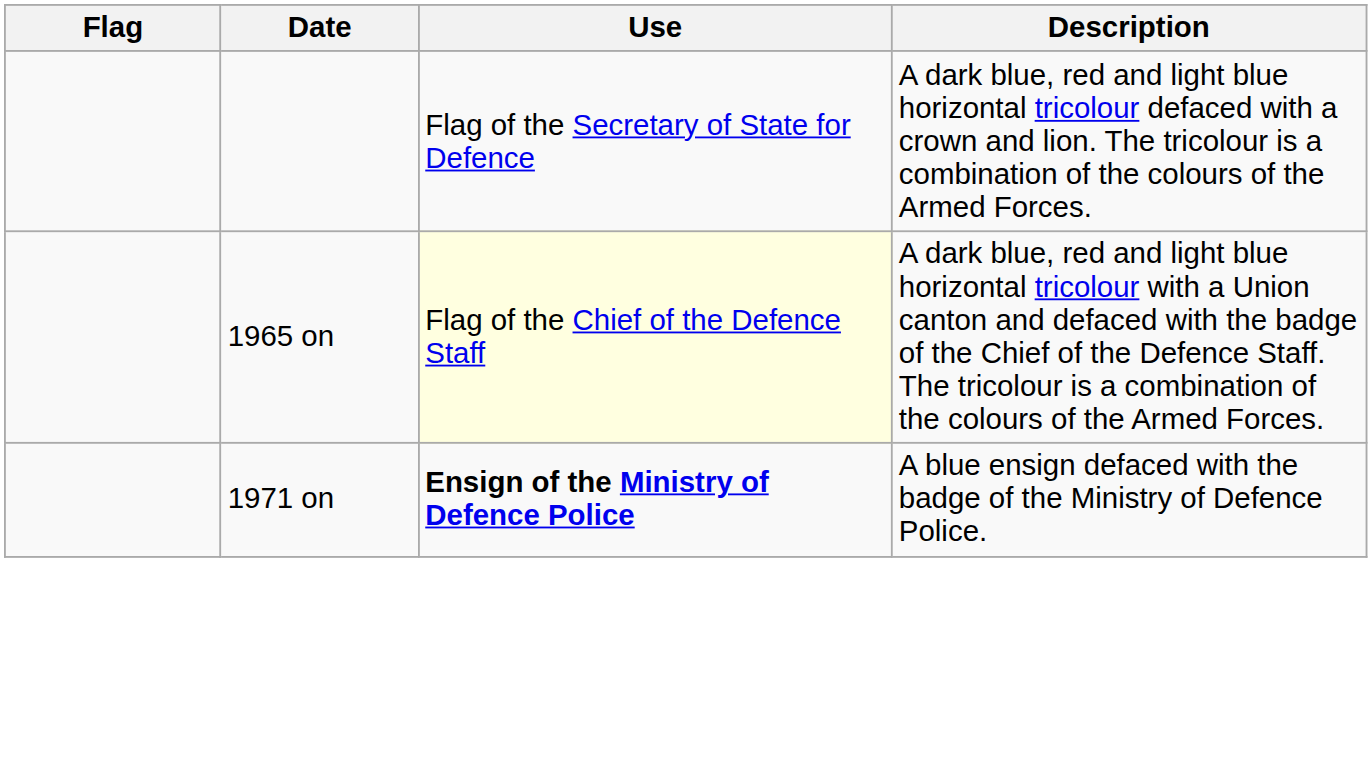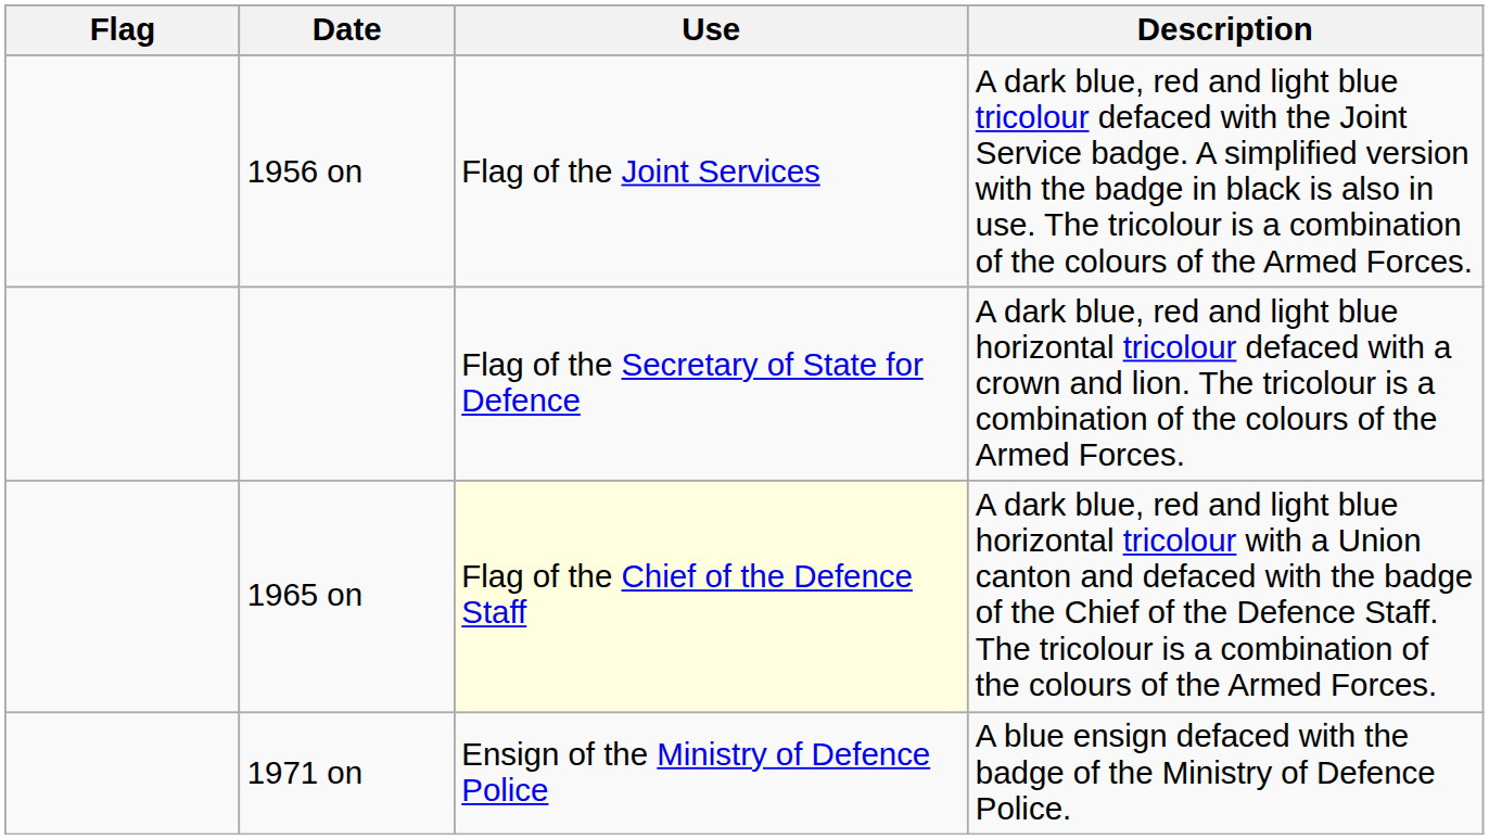+ row: 1956 on | Flag of the Joint Services | A dark blue, red and light blue tricolour defaced with the Joint Service badge. A simplified version with the badge in black is also in use. The tricolour is a combination of the colours of the Armed Forces.
1971 on | Use: bold -> normal
